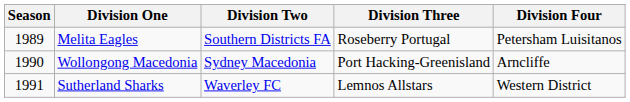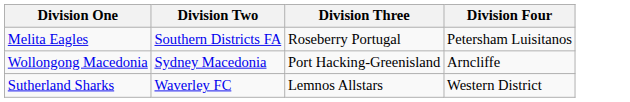- column: Season | 1989 | 1990 | 1991
